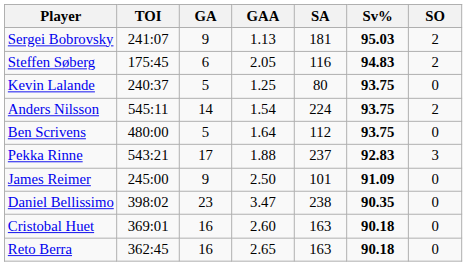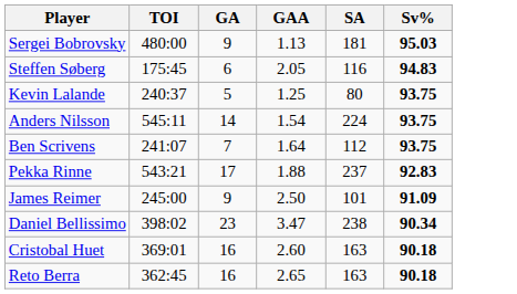- column: SO | 2 | 2 | 0 | 2 | 0 | 3 | 0 | 0 | 0 | 0
Sergei Bobrovsky | TOI: 241:07 -> 480:00
Ben Scrivens | TOI: 480:00 -> 241:07
Ben Scrivens | GA: 5 -> 7
Daniel Bellissimo | Sv%: 90.35 -> 90.34
